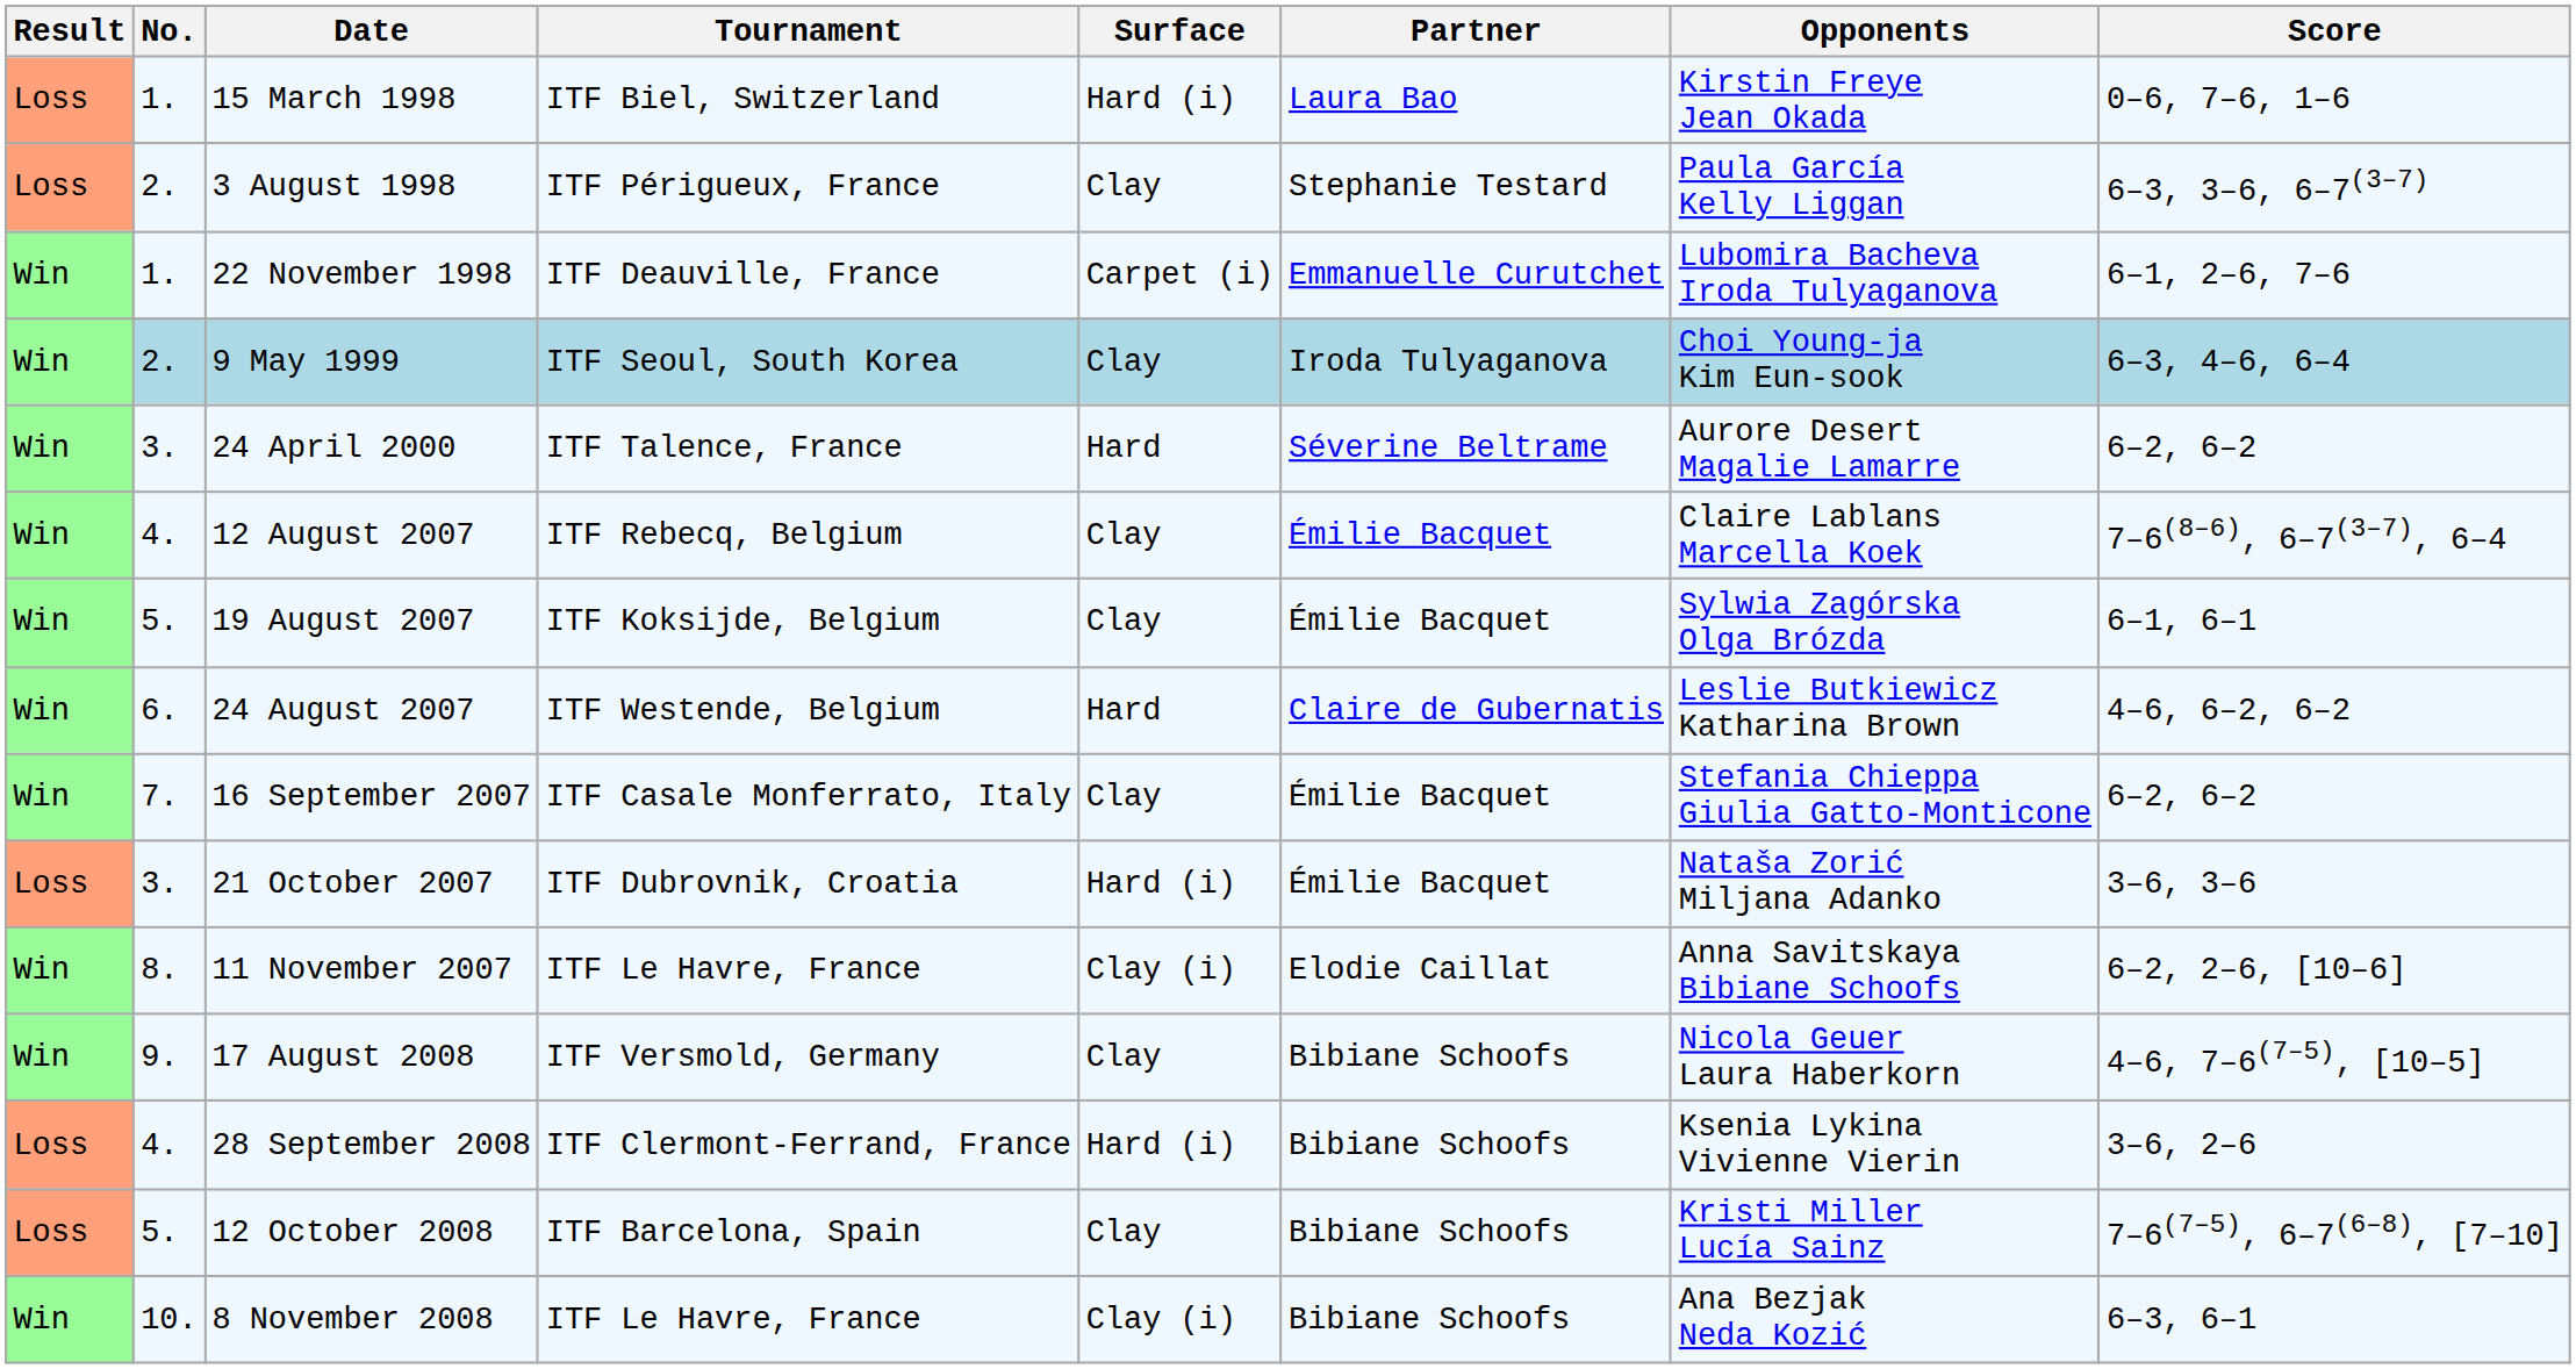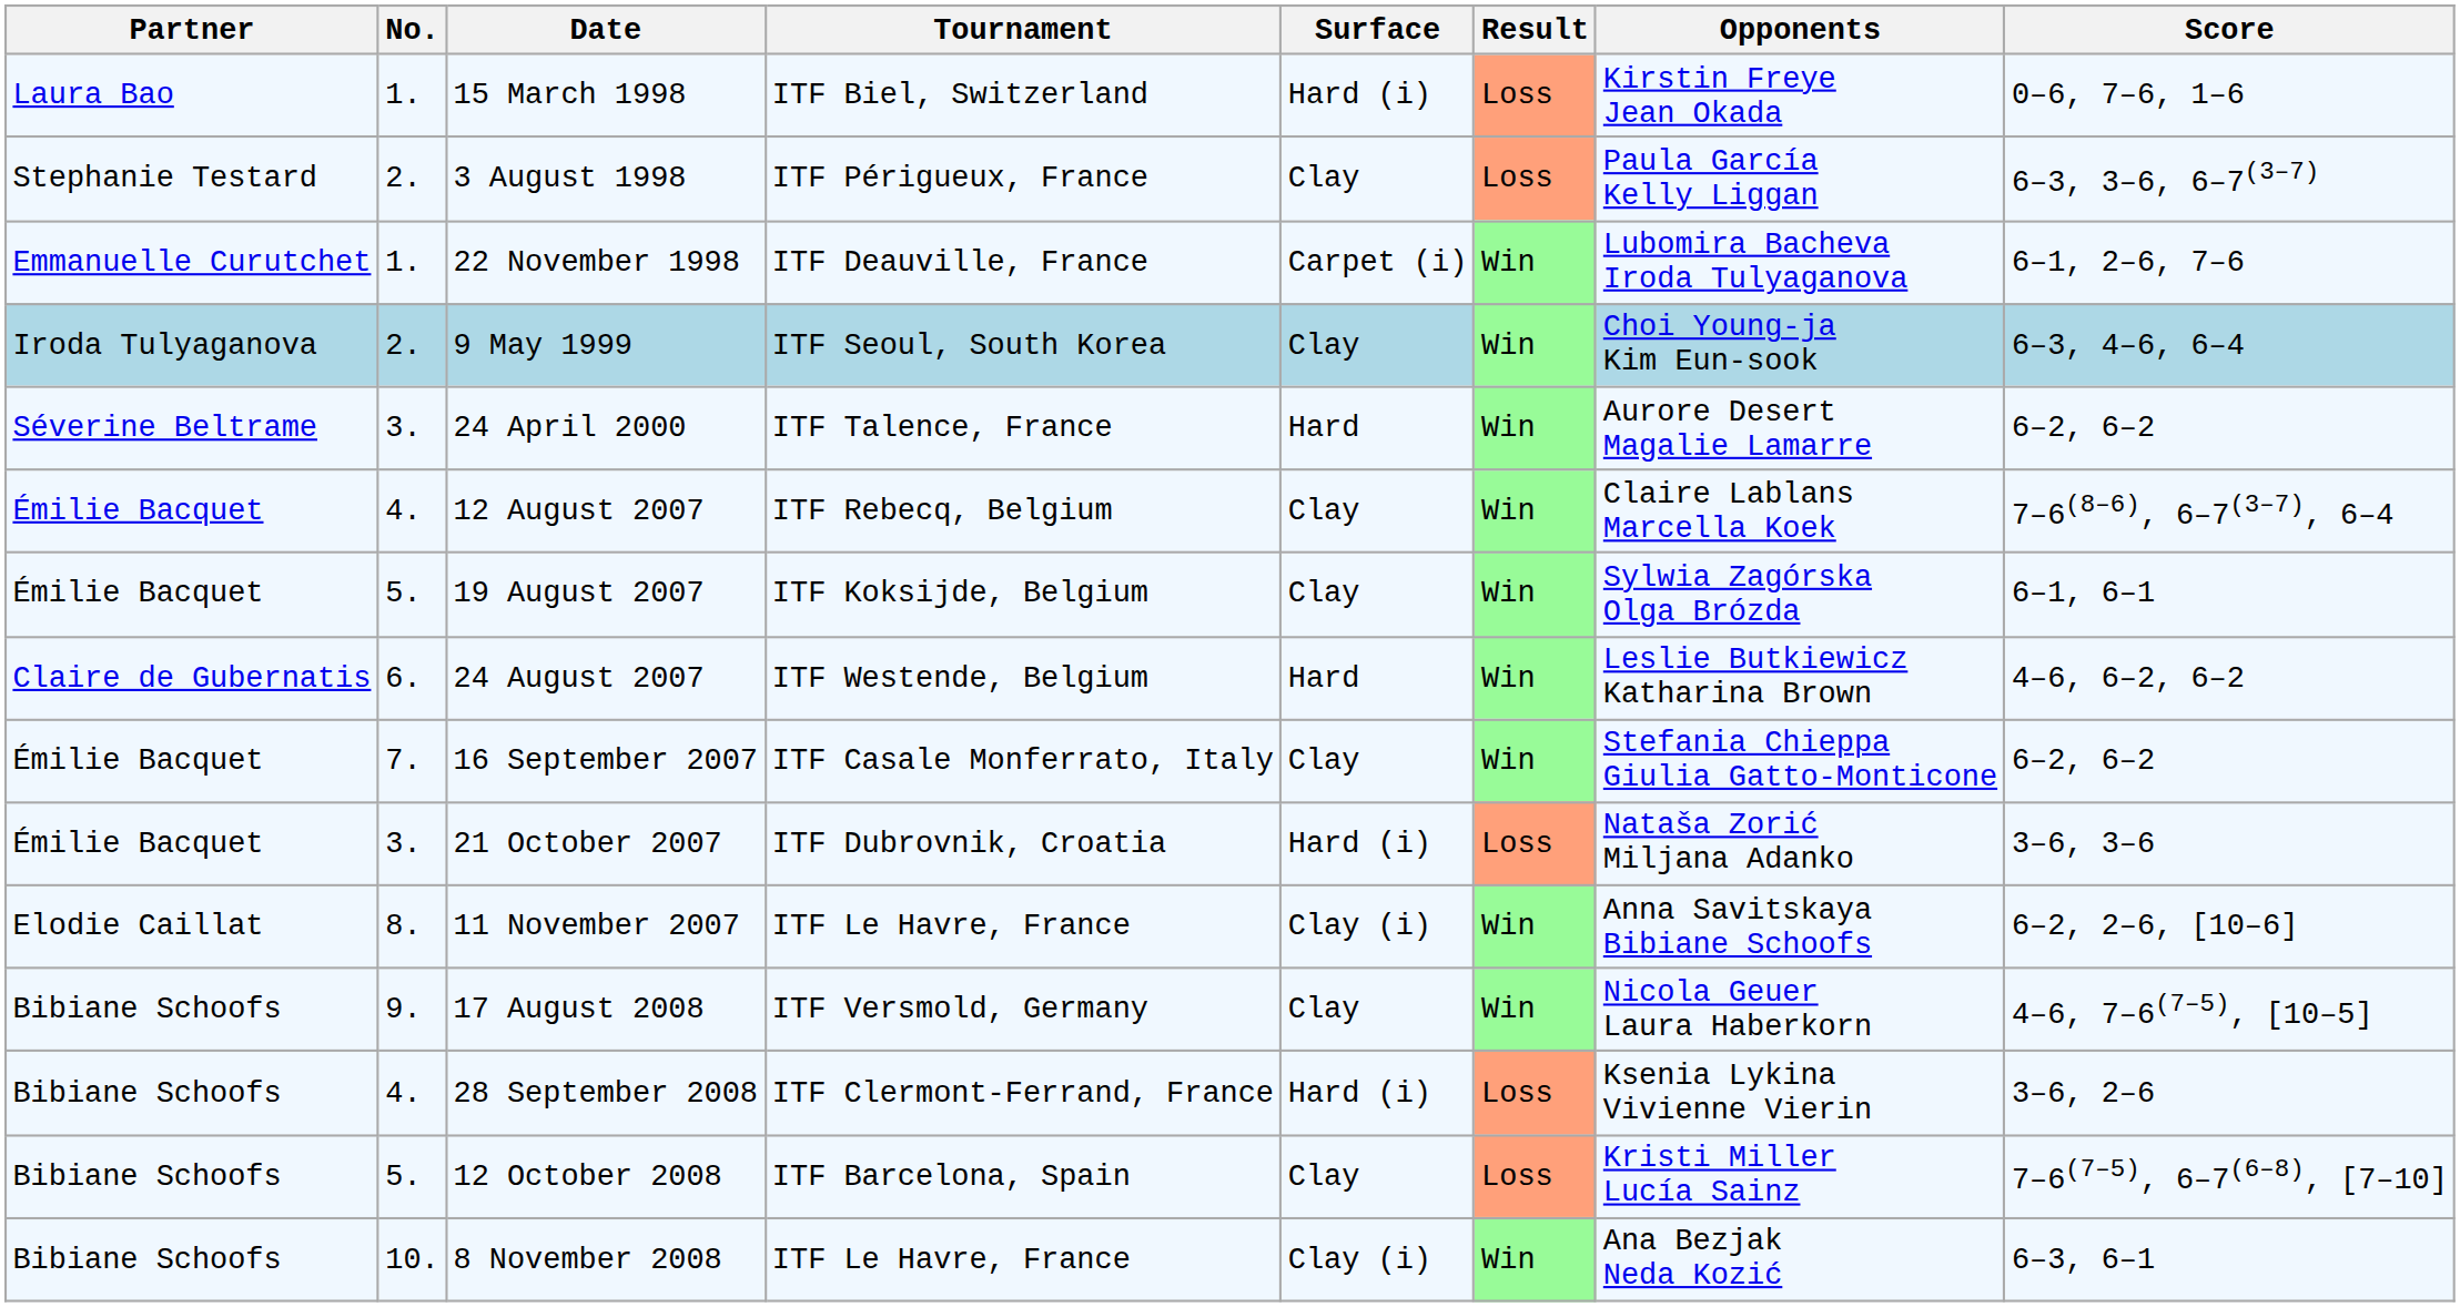columns swapped: Result <-> Partner
